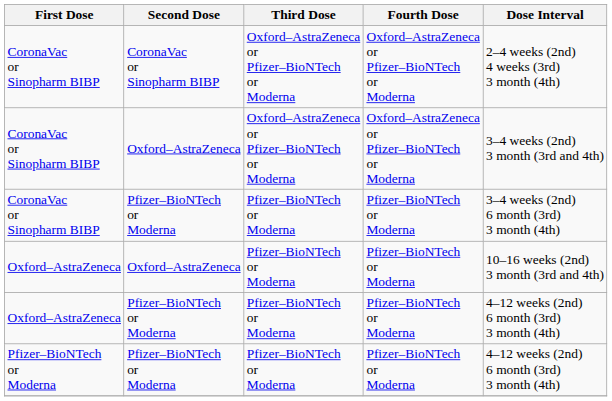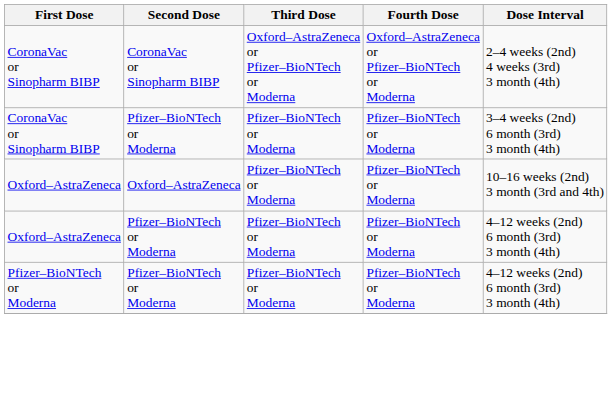- row: CoronaVac or Sinopharm BIBP | Oxford–AstraZeneca | Oxford–AstraZeneca or Pfizer–BioNTech or Moderna | Oxford–AstraZeneca or Pfizer–BioNTech or Moderna | 3–4 weeks (2nd) 3 month (3rd and 4th)
